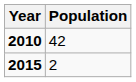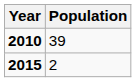2010 | Population: 42 -> 39
